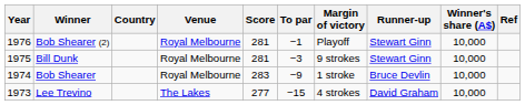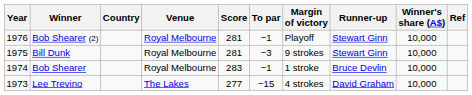Bob Shearer | To par: −9 -> −1
